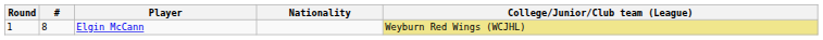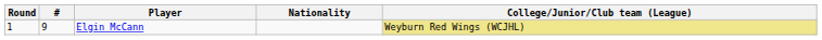Elgin McCann | #: 8 -> 9
